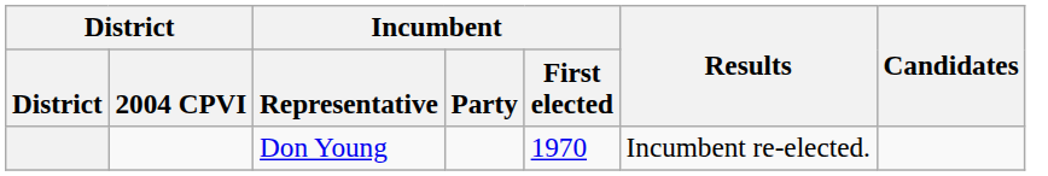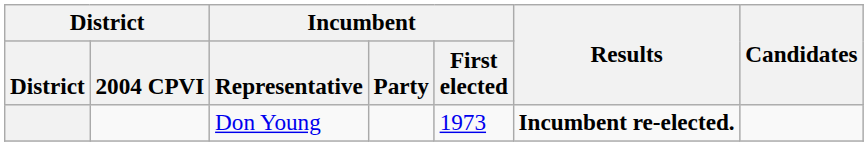Don Young | Incumbent / First elected: 1970 -> 1973
Don Young | Results: normal -> bold
